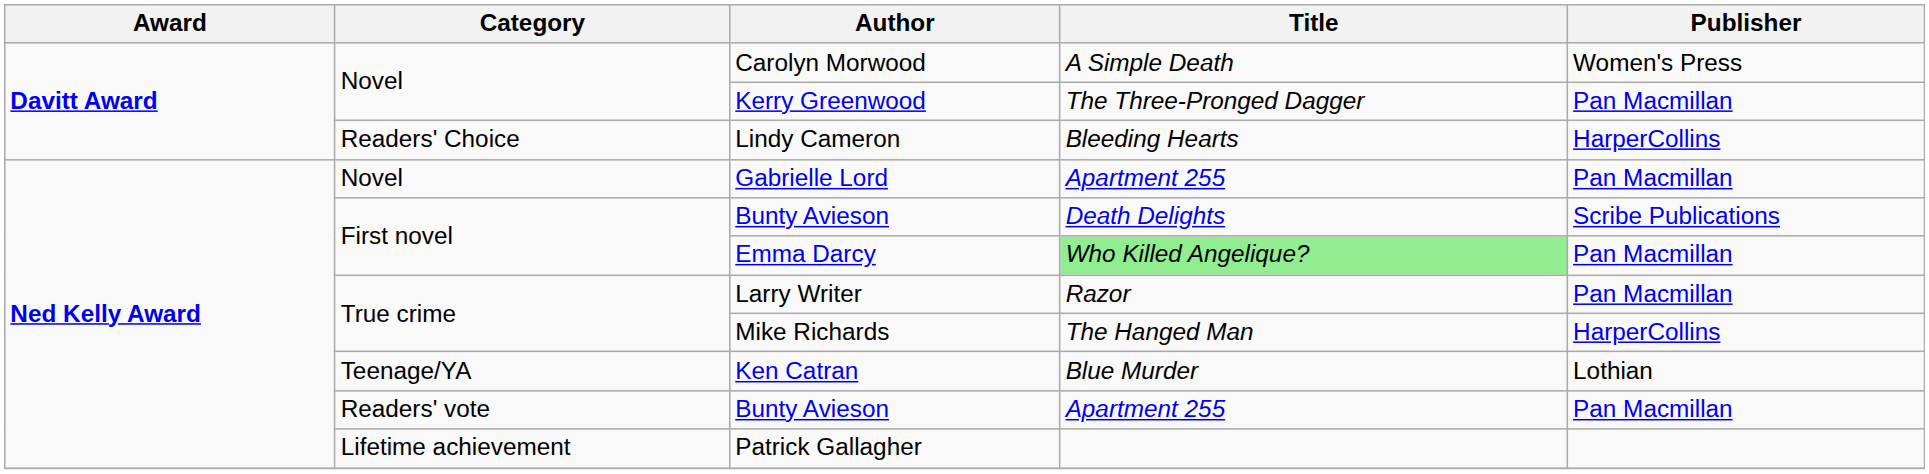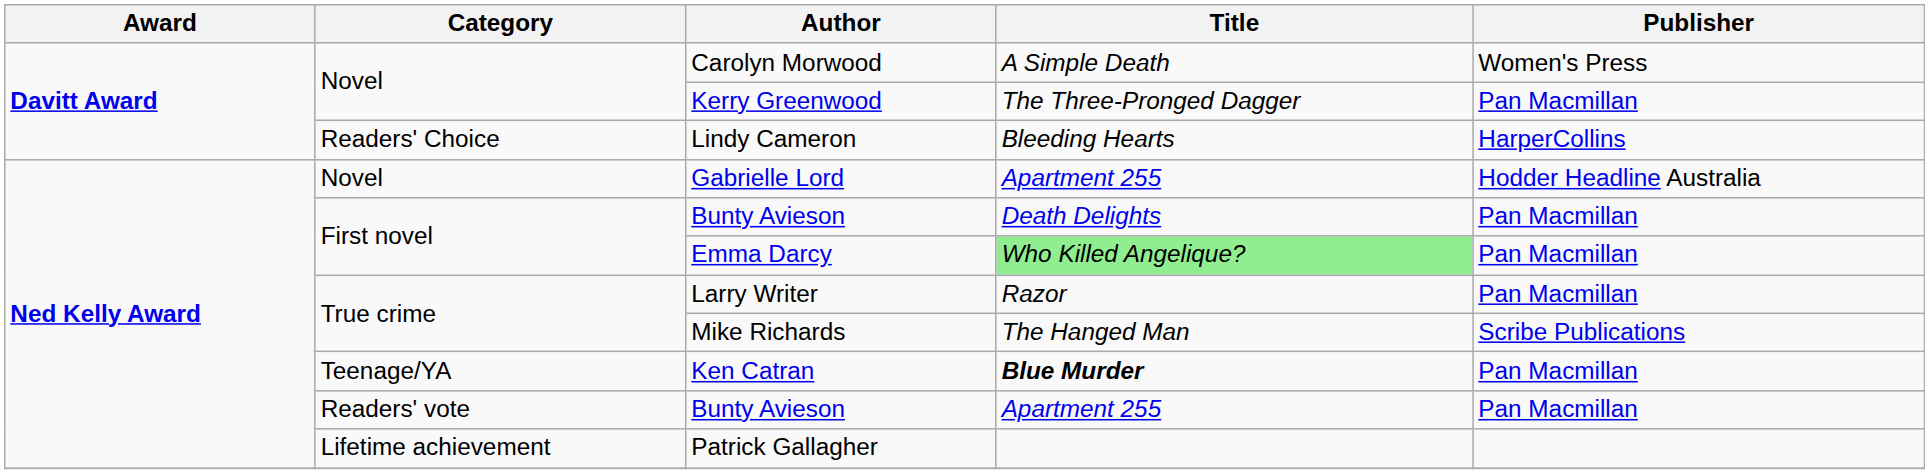Gabrielle Lord | Publisher: Pan Macmillan -> Hodder Headline Australia
First novel / Bunty Avieson | Publisher: Scribe Publications -> Pan Macmillan
Mike Richards | Publisher: HarperCollins -> Scribe Publications
Ken Catran | Title: normal -> bold
Ken Catran | Publisher: Lothian -> Pan Macmillan
